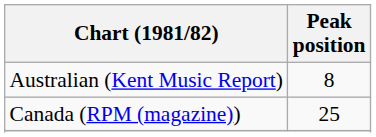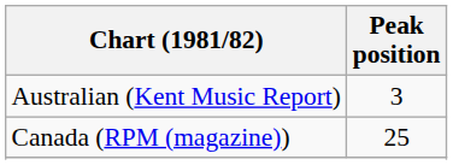Australian (Kent Music Report) | Peak position: 8 -> 3
